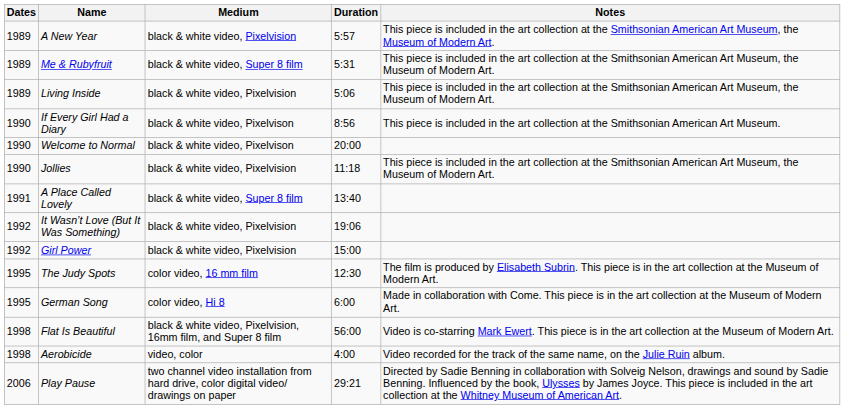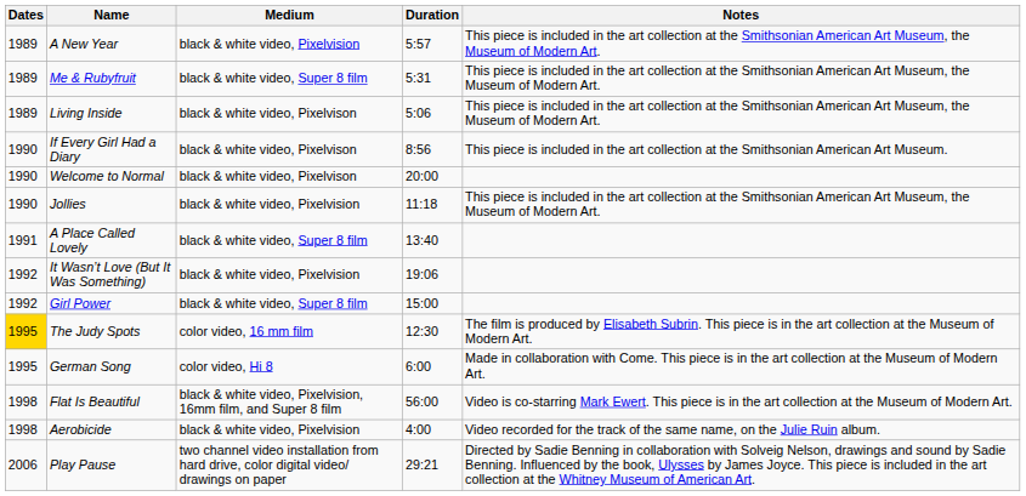Living Inside | Medium: black & white video, Pixelvision -> black & white video, Pixelvison
Girl Power | Medium: black & white video, Pixelvision -> black & white video, Super 8 film
The Judy Spots | Dates: no background -> gold background
Aerobicide | Medium: video, color -> black & white video, Pixelvision
